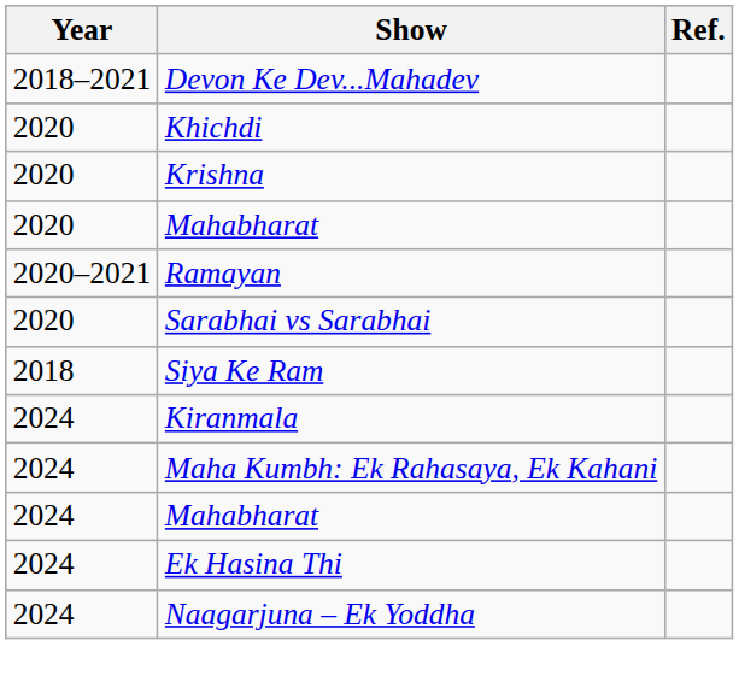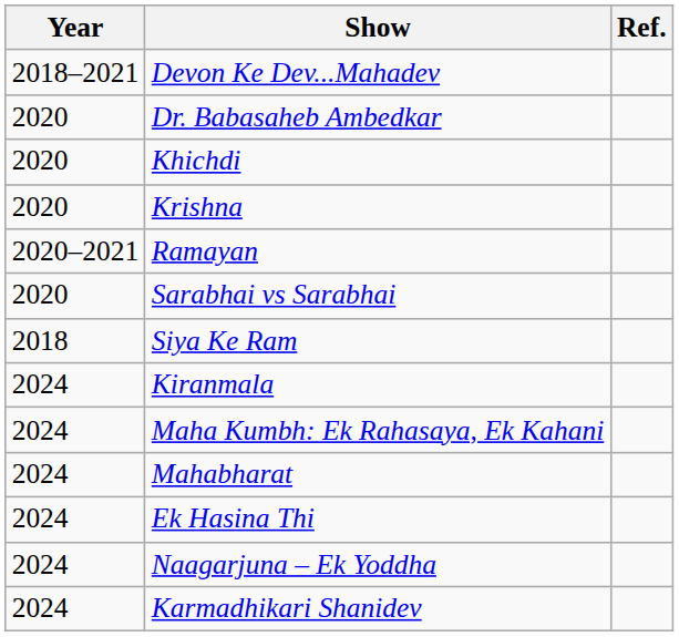+ row: 2020 | Dr. Babasaheb Ambedkar
- row: 2020 | Mahabharat
+ row: 2024 | Karmadhikari Shanidev
